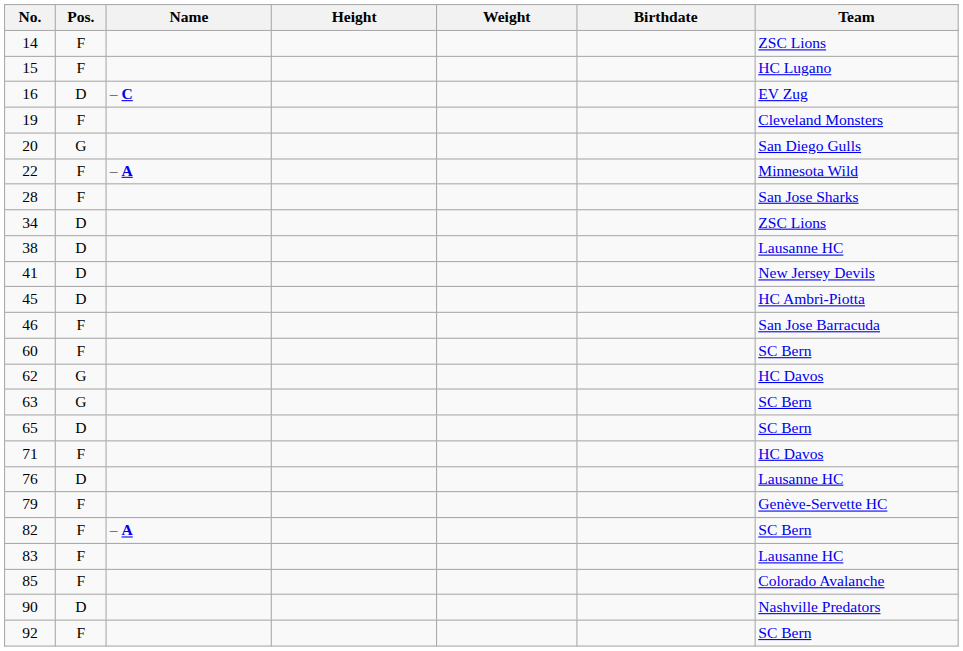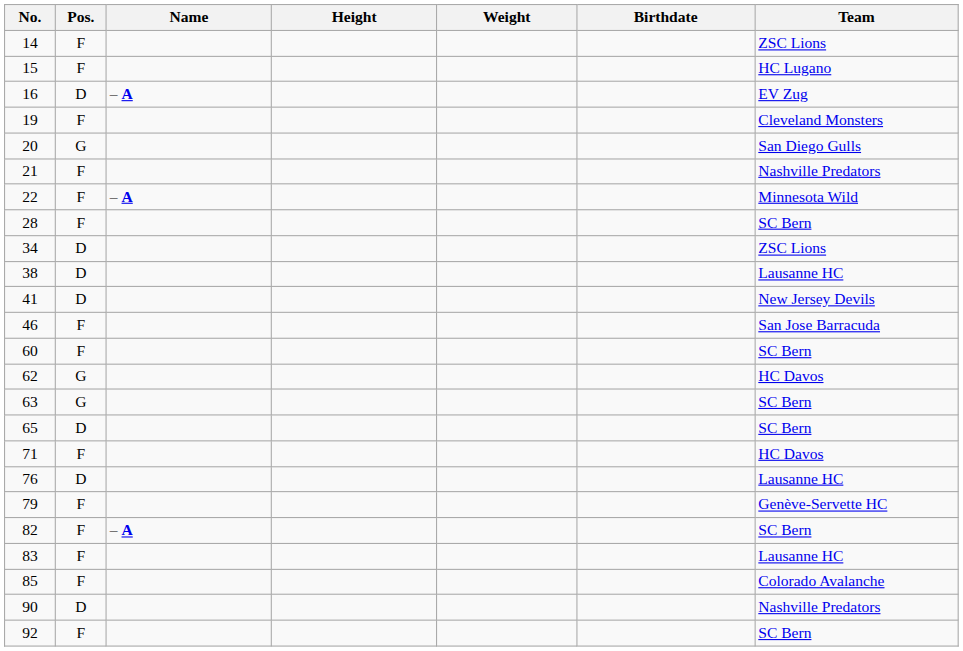16 | Name: – C -> – A
+ row: 21 | F | Nashville Predators
28 | Team: San Jose Sharks -> SC Bern
- row: 45 | D | HC Ambrì-Piotta
